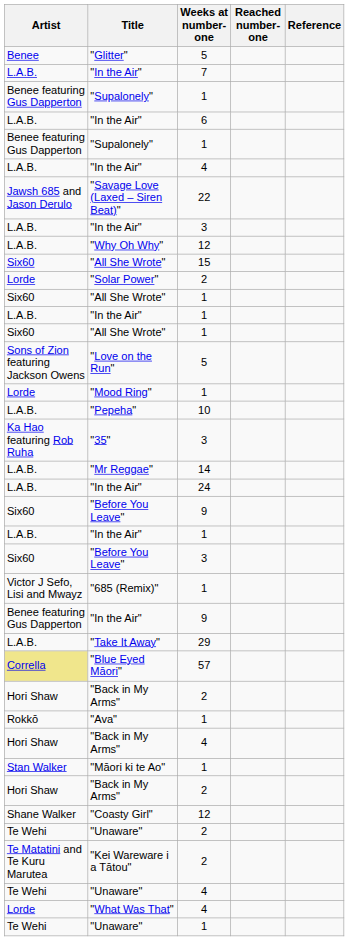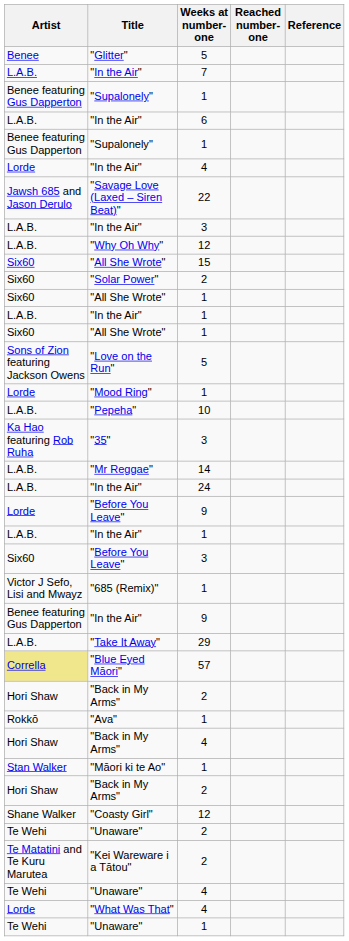"In the Air" / 4 | Artist: L.A.B. -> Lorde
"Solar Power" | Artist: Lorde -> Six60
"Before You Leave" / 9 | Artist: Six60 -> Lorde
